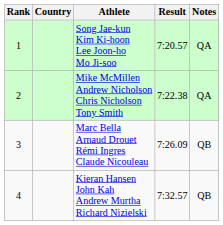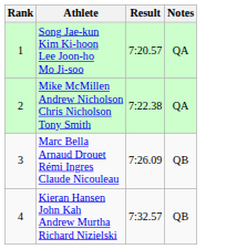- column: Country
